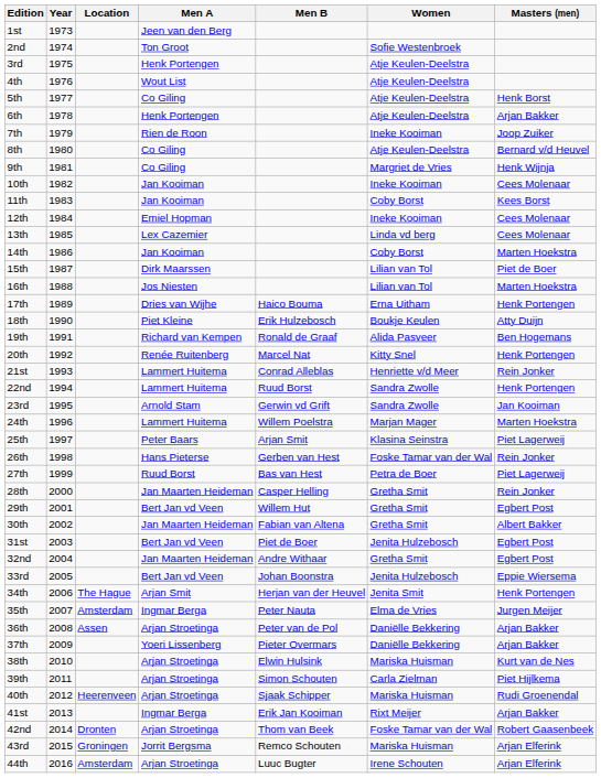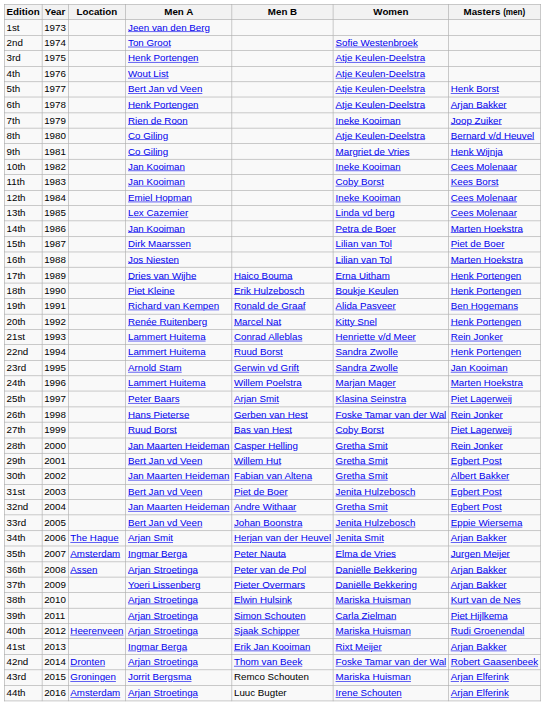5th | Men A: Co Giling -> Bert Jan vd Veen
14th | Women: Coby Borst -> Petra de Boer
18th | Masters (men): Atty Duijn -> Henk Portengen
27th | Women: Petra de Boer -> Coby Borst
34th | Masters (men): Henk Portengen -> Arjan Bakker
